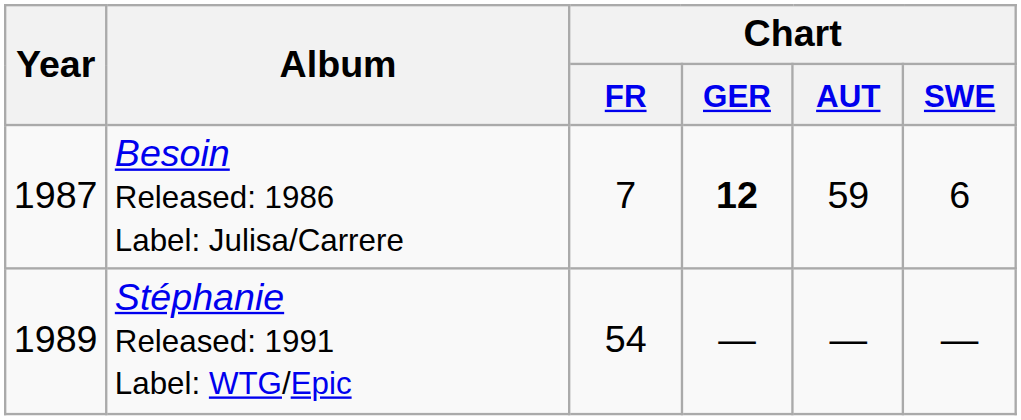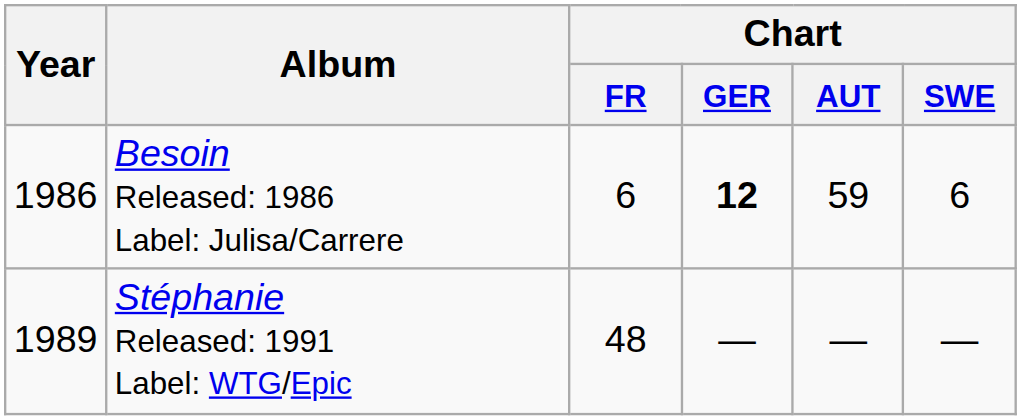Besoin Released: 1986 Label: Julisa/Carrere | Year: 1987 -> 1986
Besoin Released: 1986 Label: Julisa/Carrere | Chart / FR: 7 -> 6
Stéphanie Released: 1991 Label: WTG/Epic | Chart / FR: 54 -> 48
